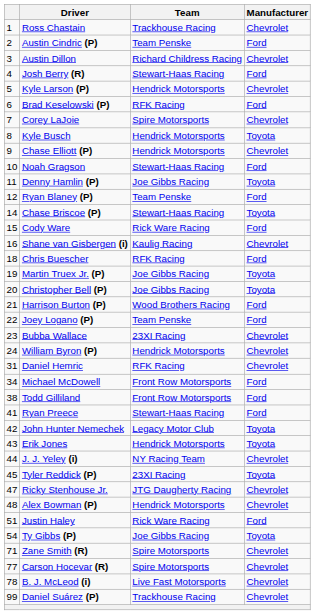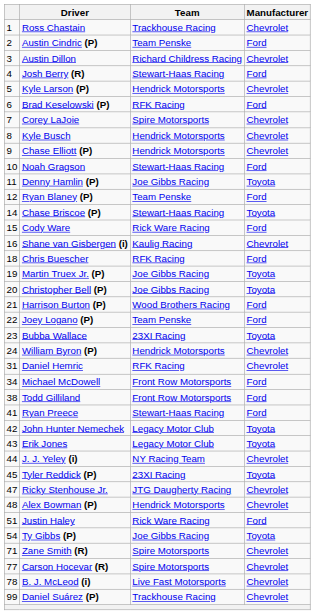Kyle Busch | Manufacturer: Toyota -> Chevrolet
Bubba Wallace | Manufacturer: Chevrolet -> Toyota
Erik Jones | Team: Hendrick Motorsports -> Legacy Motor Club
